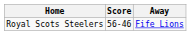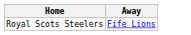- column: Score | 56-46
